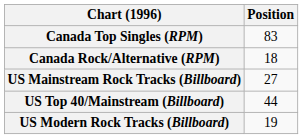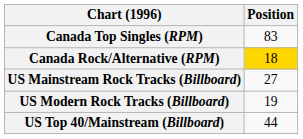Canada Rock/Alternative (RPM) | Position: no background -> gold background
rows swapped: US Modern Rock Tracks (Billboard) <-> US Top 40/Mainstream (Billboard)
